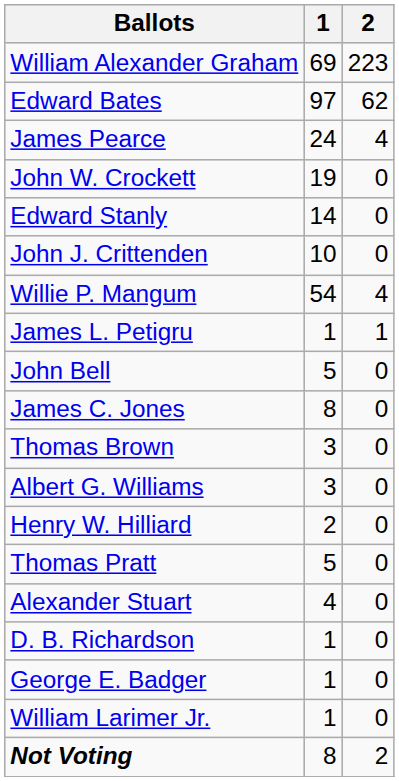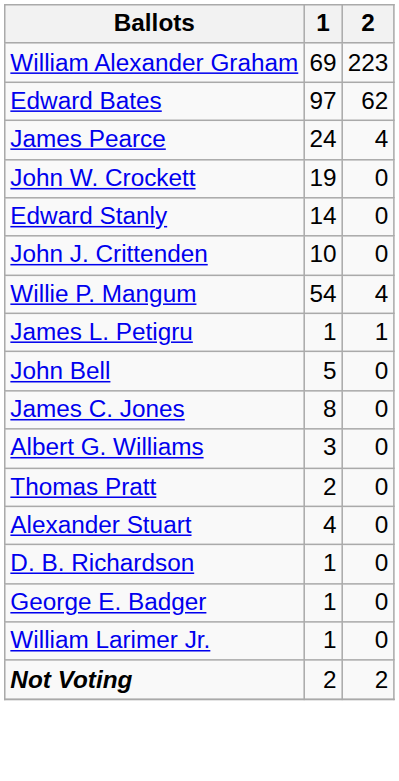- row: Thomas Brown | 3 | 0
- row: Henry W. Hilliard | 2 | 0
Thomas Pratt | 1: 5 -> 2
Not Voting | 1: 8 -> 2
